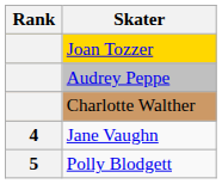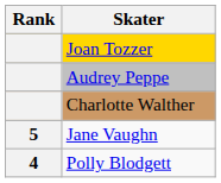Jane Vaughn | Rank: 4 -> 5
Polly Blodgett | Rank: 5 -> 4
